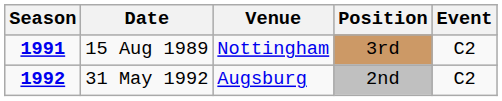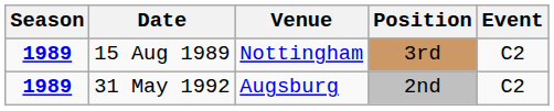15 Aug 1989 | Season: 1991 -> 1989
31 May 1992 | Season: 1992 -> 1989
